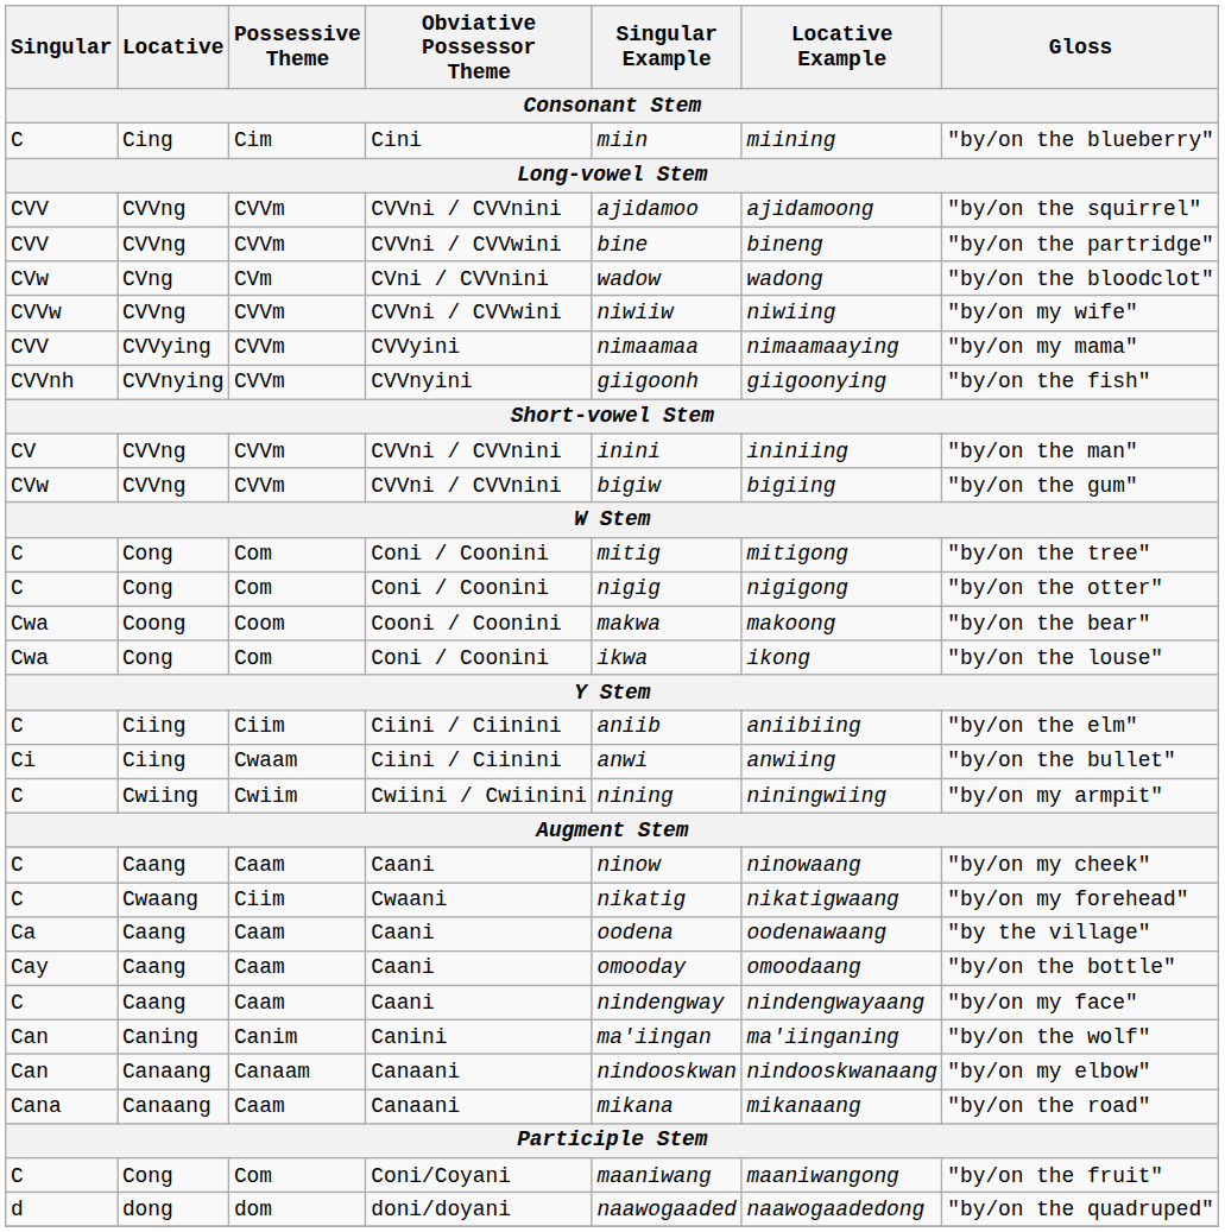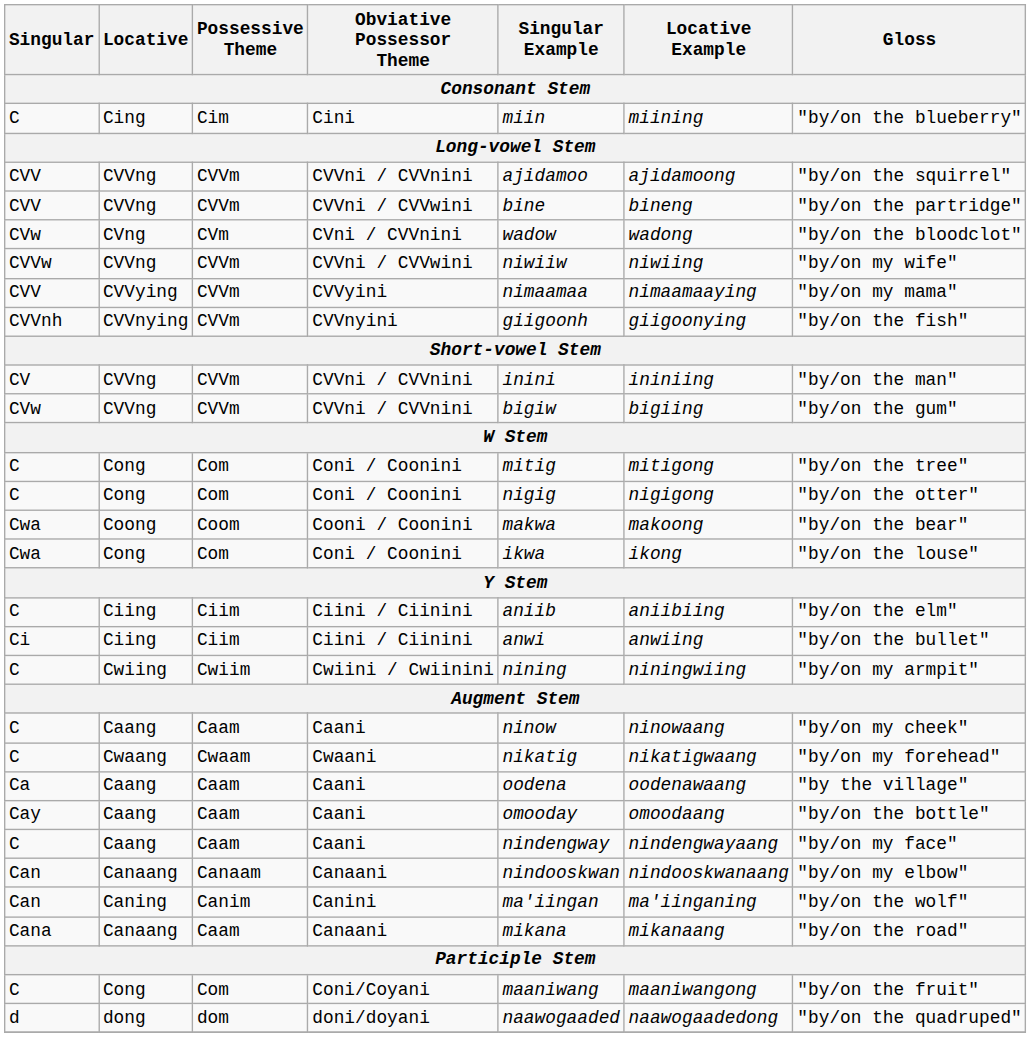Ci / Ciini / Ciinini | Possessive Theme: Cwaam -> Ciim
Cwaani | Possessive Theme: Ciim -> Cwaam
rows swapped: Canini <-> Can / Canaani
